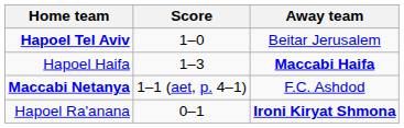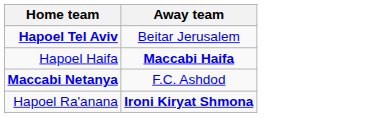- column: Score | 1–0 | 1–3 | 1–1 (aet, p. 4–1) | 0–1
